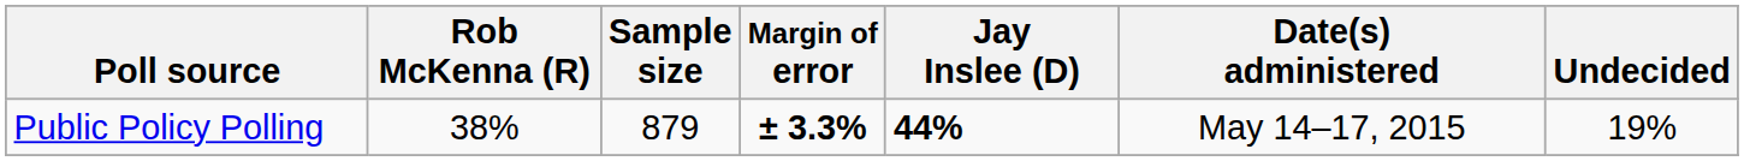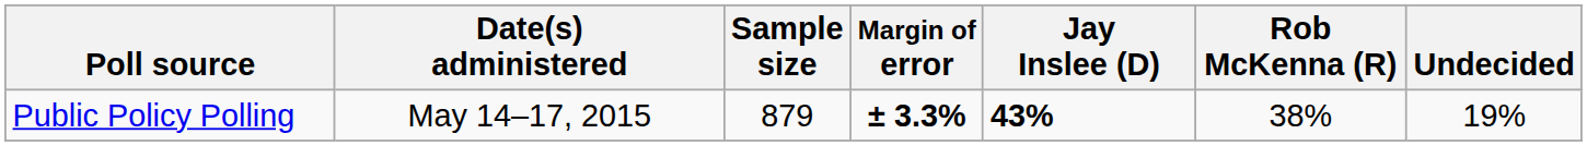columns swapped: Date(s) administered <-> Rob McKenna (R)
Public Policy Polling | Jay Inslee (D): 44% -> 43%
